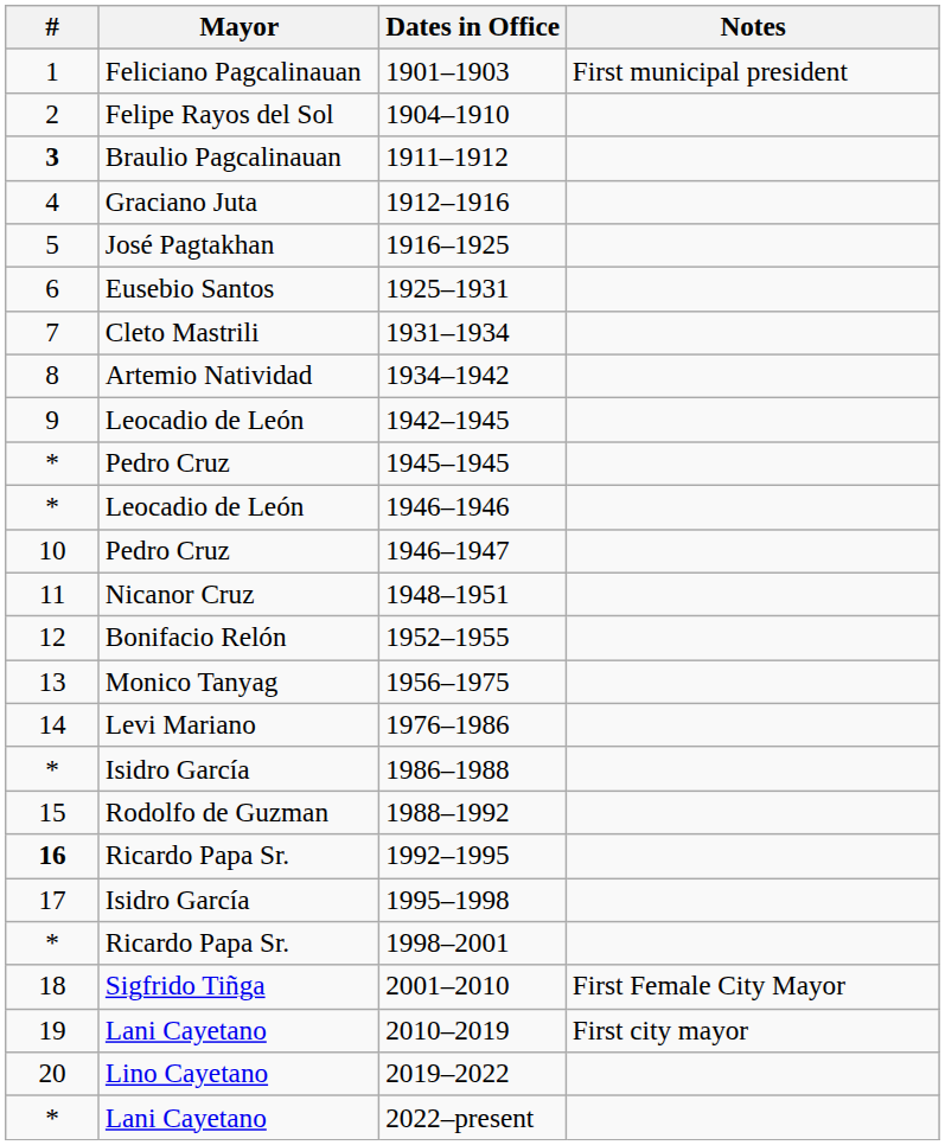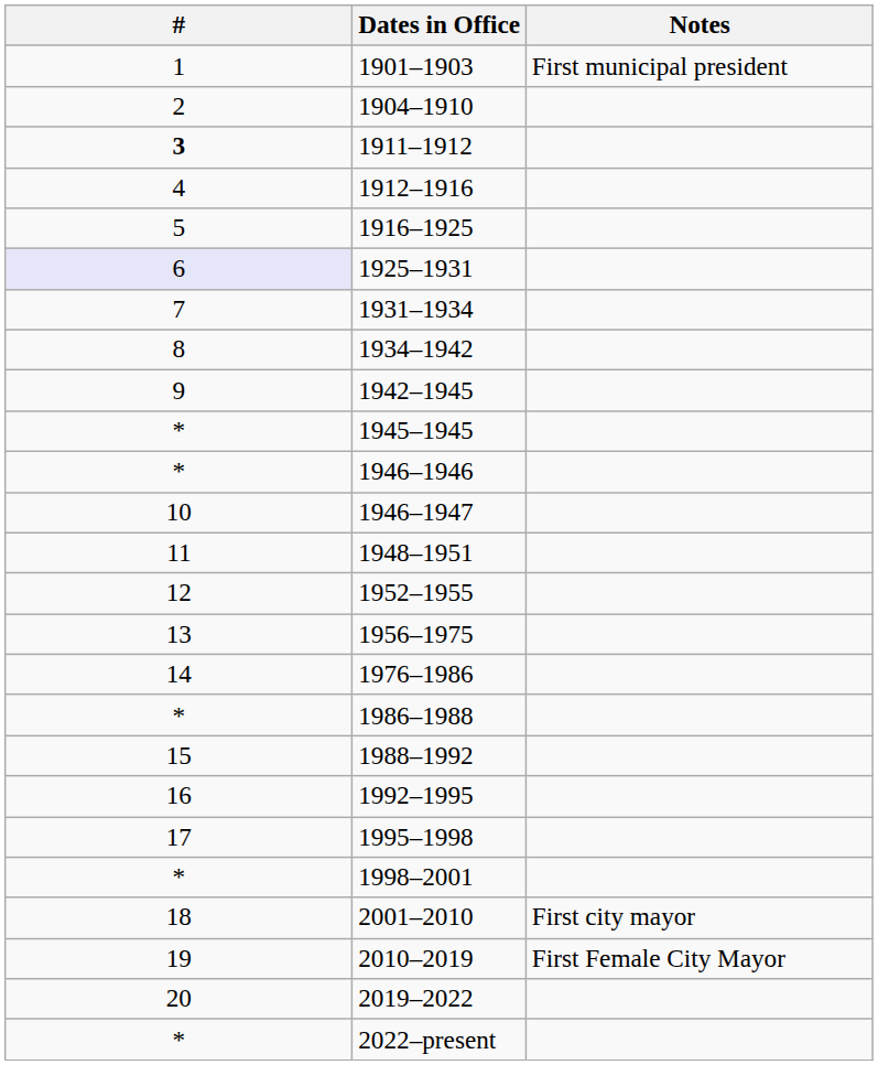- column: Mayor | Feliciano Pagcalinauan | Felipe Rayos del Sol | Braulio Pagcalinauan | Graciano Juta | José Pagtakhan | Eusebio Santos | Cleto Mastrili | Artemio Natividad | Leocadio de León | Pedro Cruz | Leocadio de León | Pedro Cruz | Nicanor Cruz | Bonifacio Relón | Monico Tanyag | Levi Mariano | Isidro García | Rodolfo de Guzman | Ricardo Papa Sr. | Isidro García | Ricardo Papa Sr. | Sigfrido Tiñga | Lani Cayetano | Lino Cayetano | Lani Cayetano
1925–1931 | #: no background -> lavender background
1992–1995 | #: bold -> normal
2001–2010 | Notes: First Female City Mayor -> First city mayor
2010–2019 | Notes: First city mayor -> First Female City Mayor
